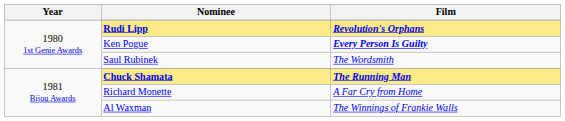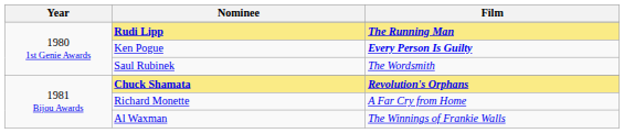Rudi Lipp | Film: Revolution's Orphans -> The Running Man
Chuck Shamata | Film: The Running Man -> Revolution's Orphans
